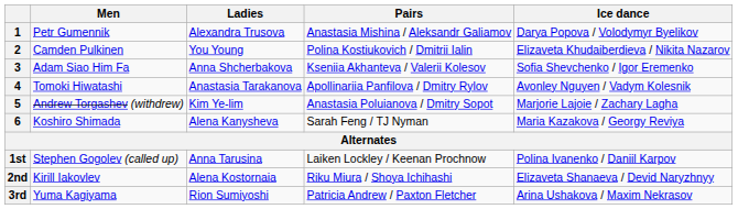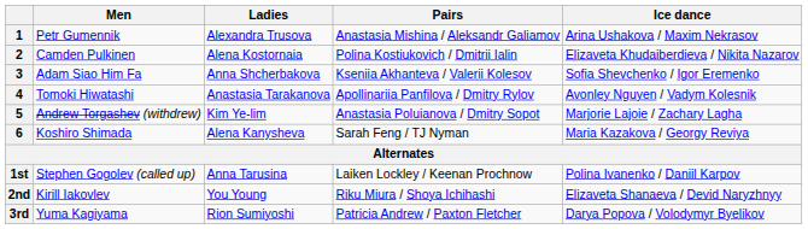1 | Ice dance: Darya Popova / Volodymyr Byelikov -> Arina Ushakova / Maxim Nekrasov
2 | Ladies: You Young -> Alena Kostornaia
2nd | Ladies: Alena Kostornaia -> You Young
3rd | Ice dance: Arina Ushakova / Maxim Nekrasov -> Darya Popova / Volodymyr Byelikov
